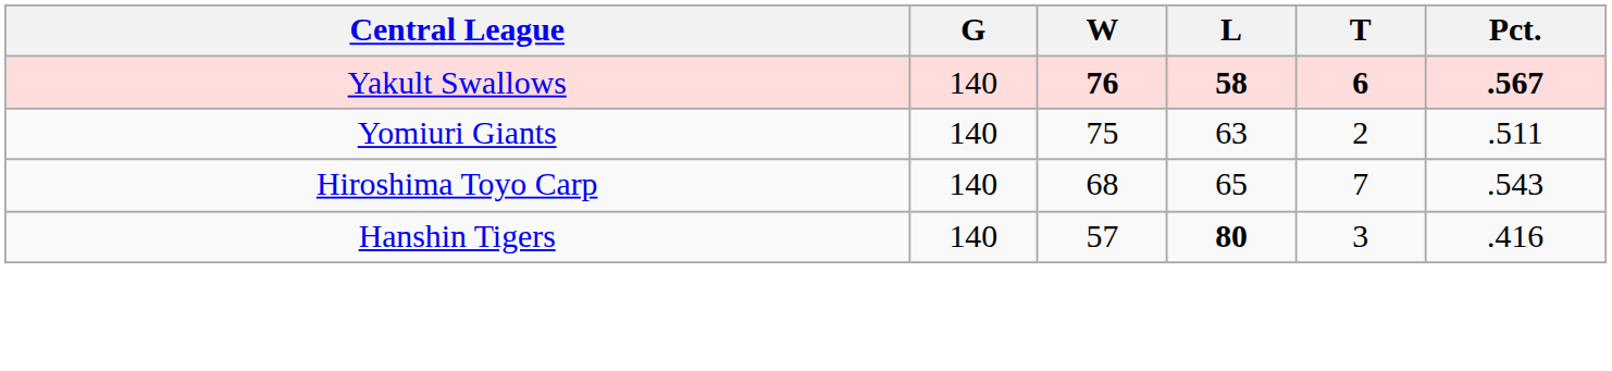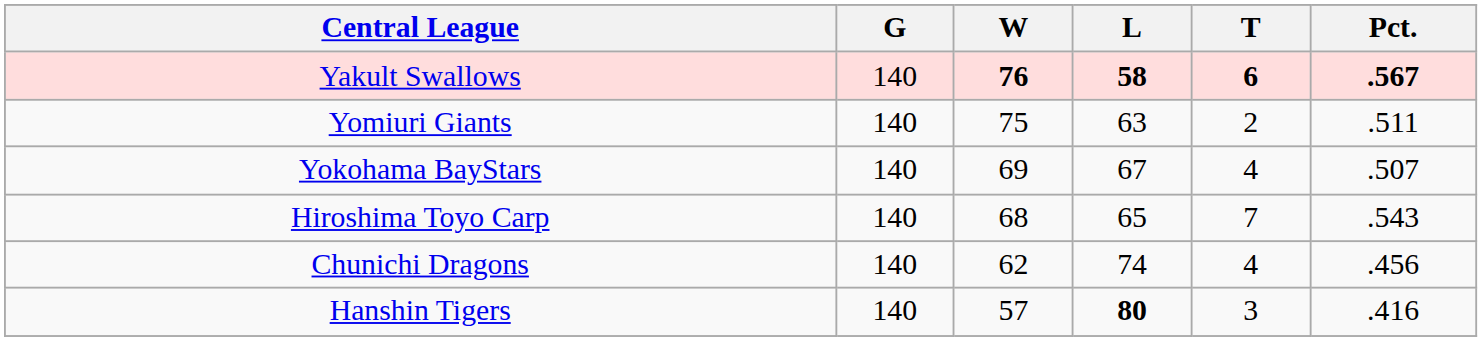+ row: Yokohama BayStars | 140 | 69 | 67 | 4 | .507
+ row: Chunichi Dragons | 140 | 62 | 74 | 4 | .456
